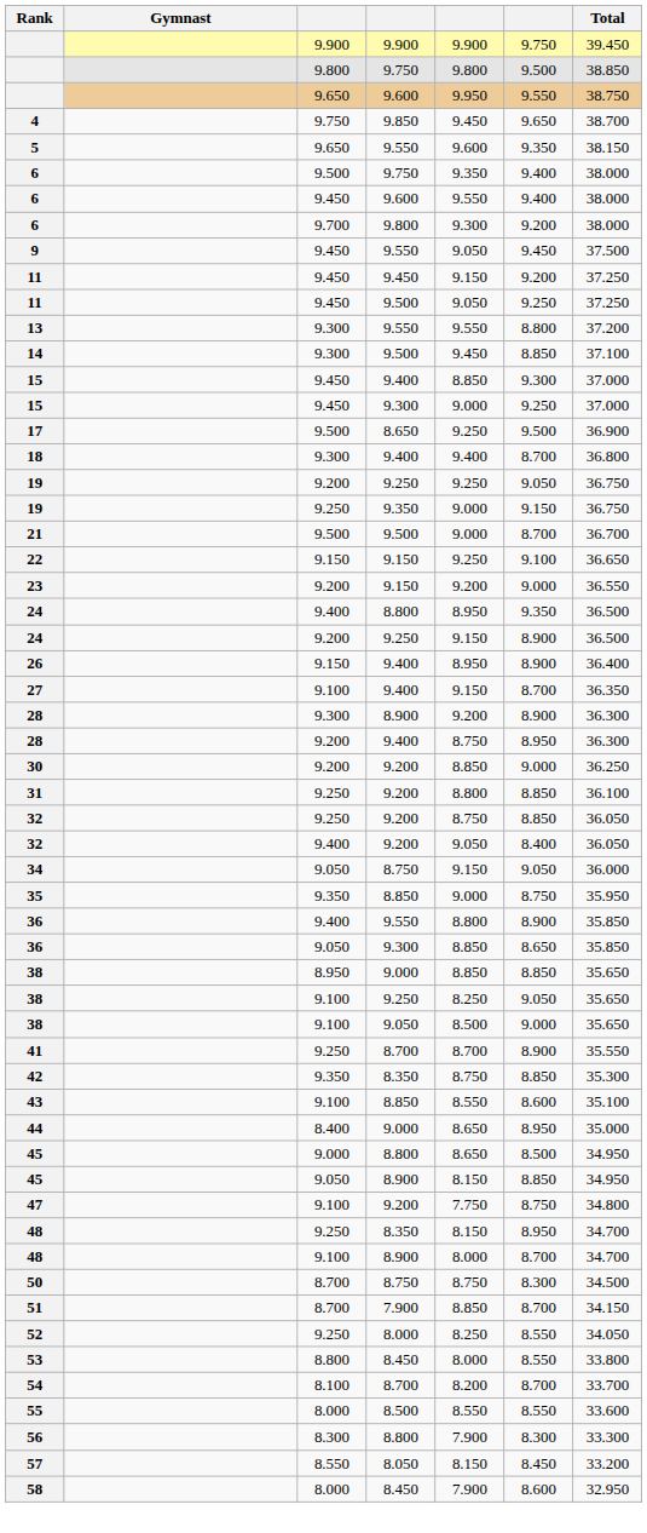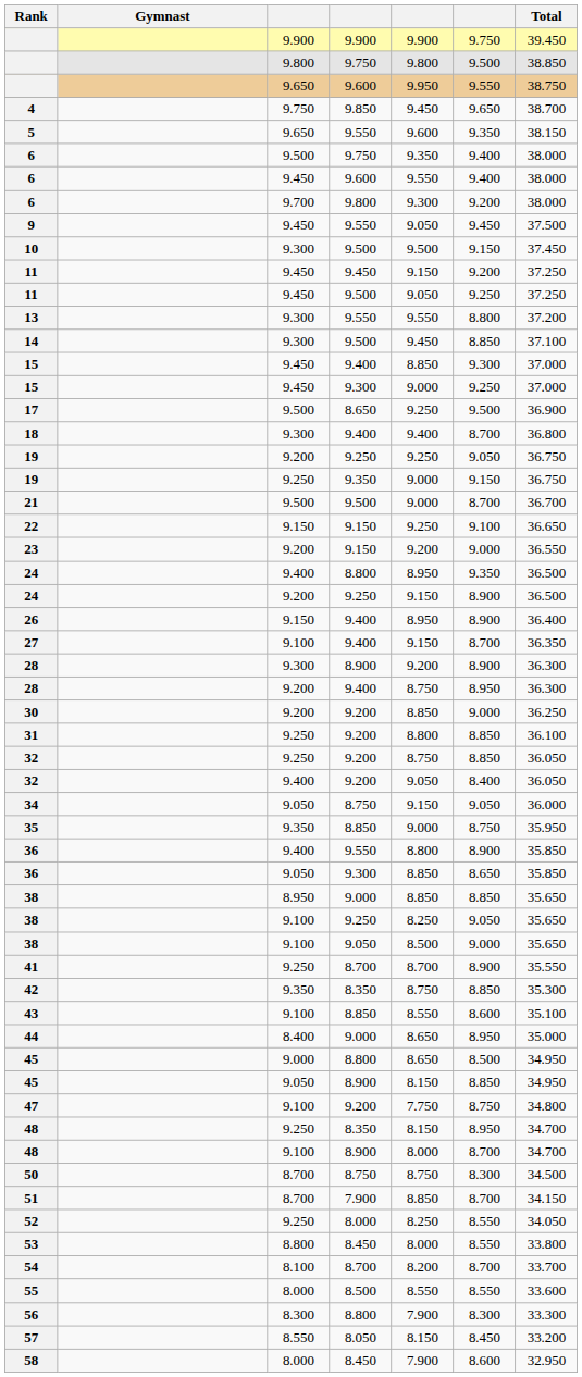+ row: 10 | 9.300 | 9.500 | 9.500 | 9.150 | 37.450
